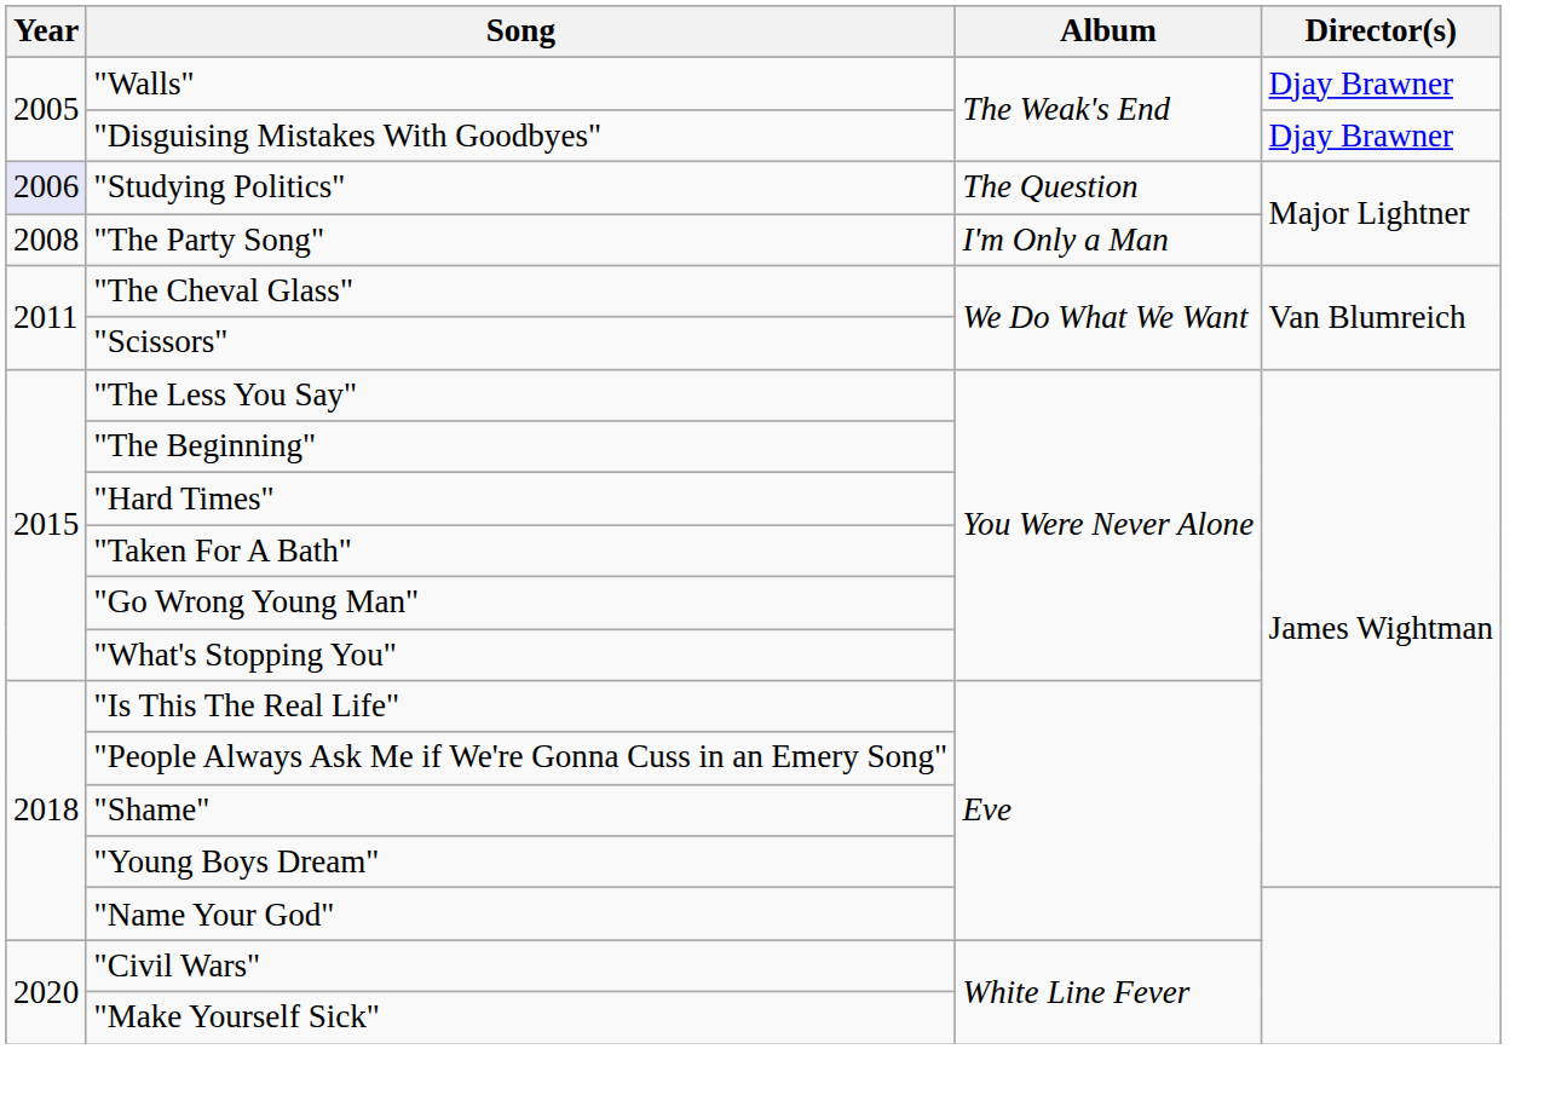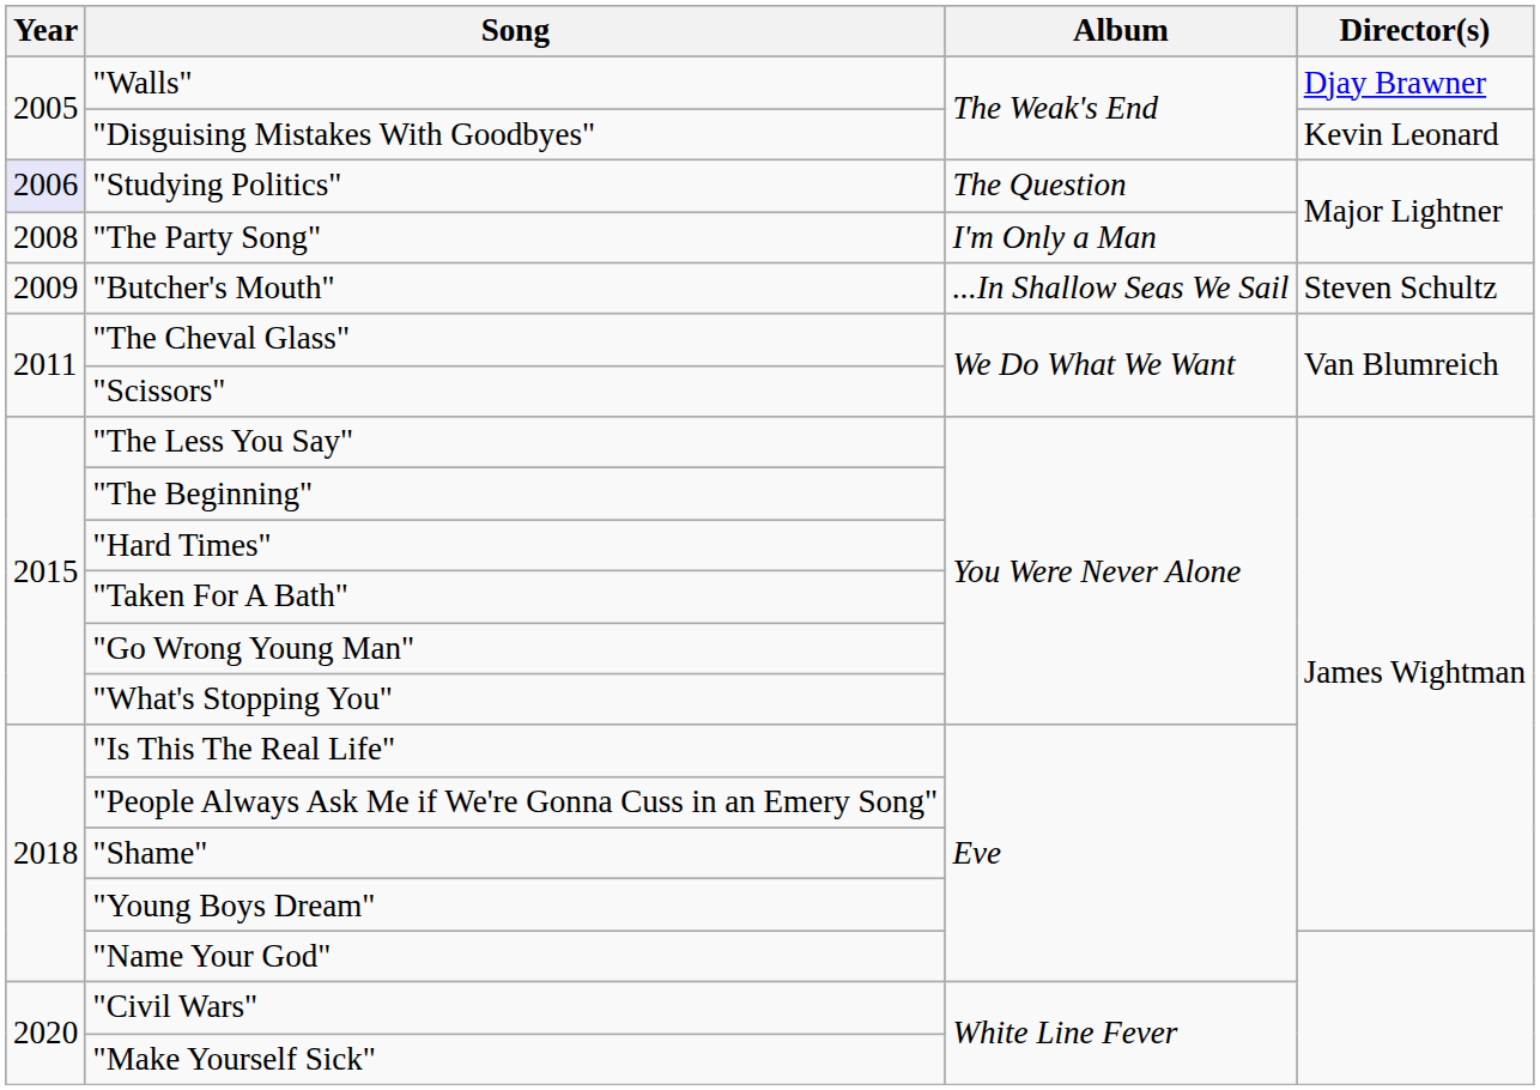"Disguising Mistakes With Goodbyes" | Director(s): Djay Brawner -> Kevin Leonard
+ row: 2009 | "Butcher's Mouth" | ...In Shallow Seas We Sail | Steven Schultz
